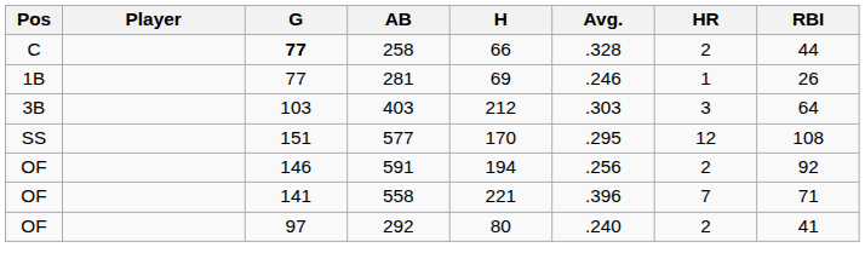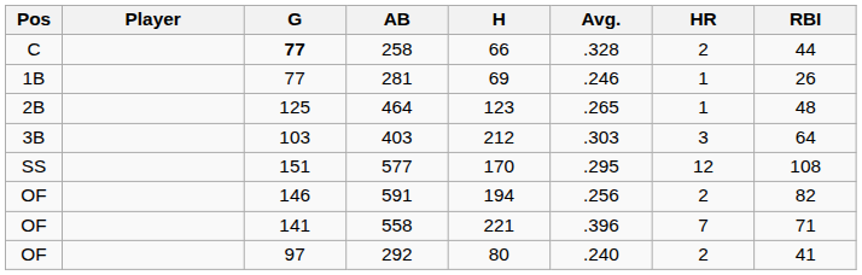+ row: 2B | 125 | 464 | 123 | .265 | 1 | 48
591 | RBI: 92 -> 82
